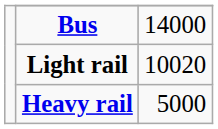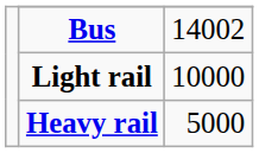Bus | column 3: 14000 -> 14002
Light rail | column 3: 10020 -> 10000
